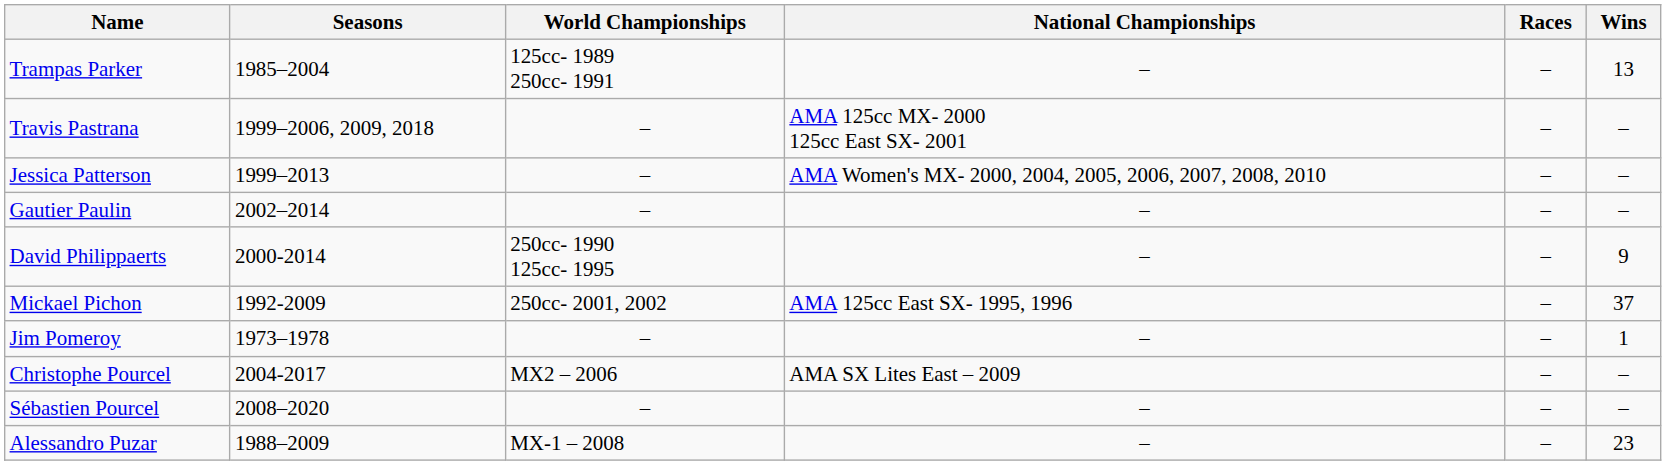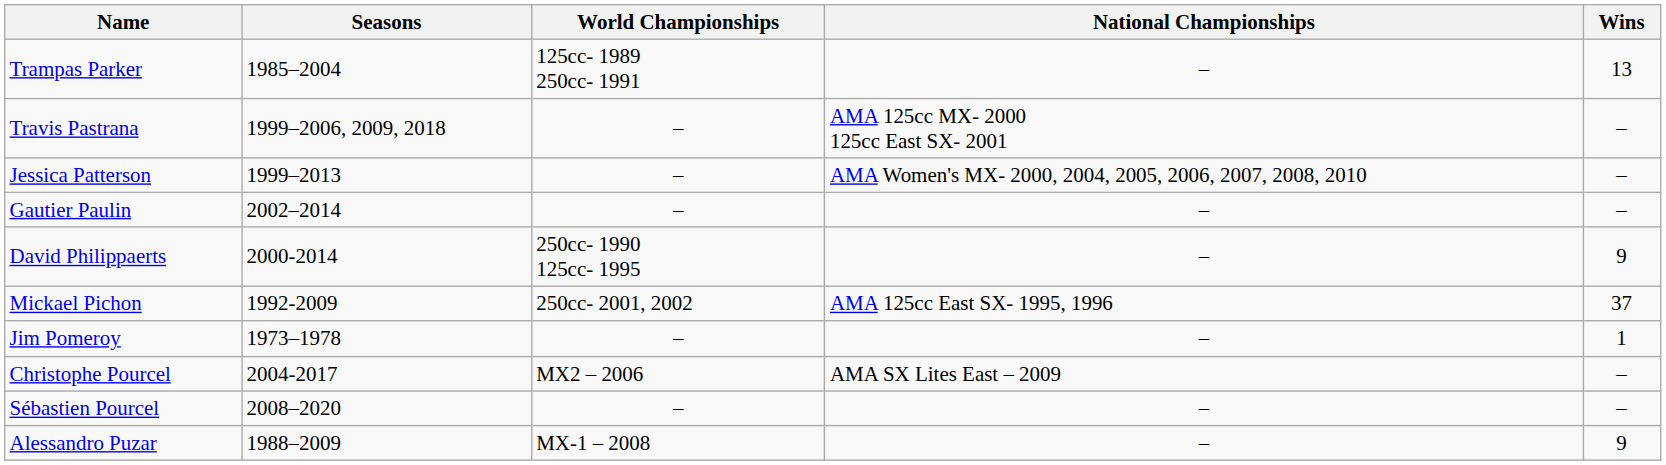- column: Races | – | – | – | – | – | – | – | – | – | –
Alessandro Puzar | Wins: 23 -> 9
